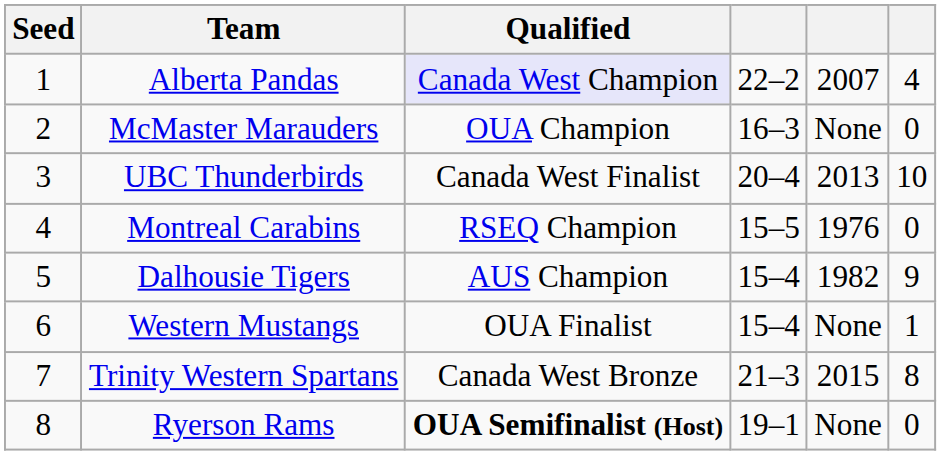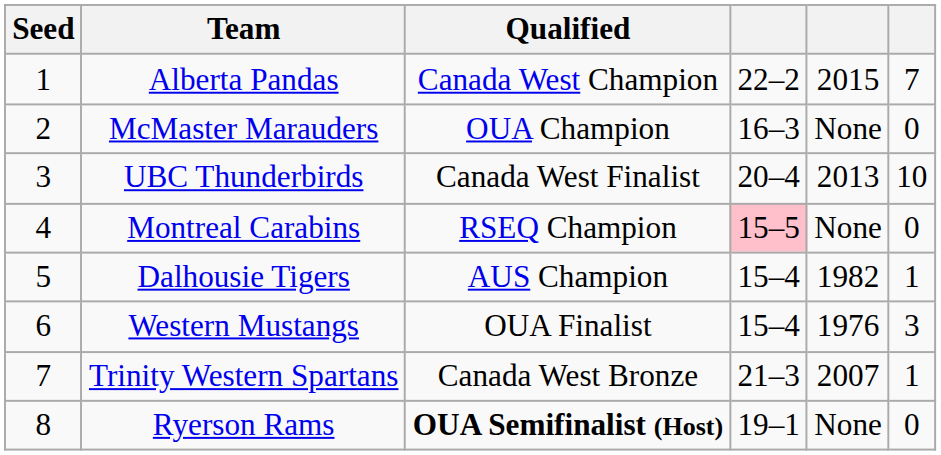Alberta Pandas | Qualified: lavender background -> no background
Alberta Pandas | column 5: 2007 -> 2015
Alberta Pandas | column 6: 4 -> 7
Montreal Carabins | column 4: no background -> pink background
Montreal Carabins | column 5: 1976 -> None
Dalhousie Tigers | column 6: 9 -> 1
Western Mustangs | column 5: None -> 1976
Western Mustangs | column 6: 1 -> 3
Trinity Western Spartans | column 5: 2015 -> 2007
Trinity Western Spartans | column 6: 8 -> 1
